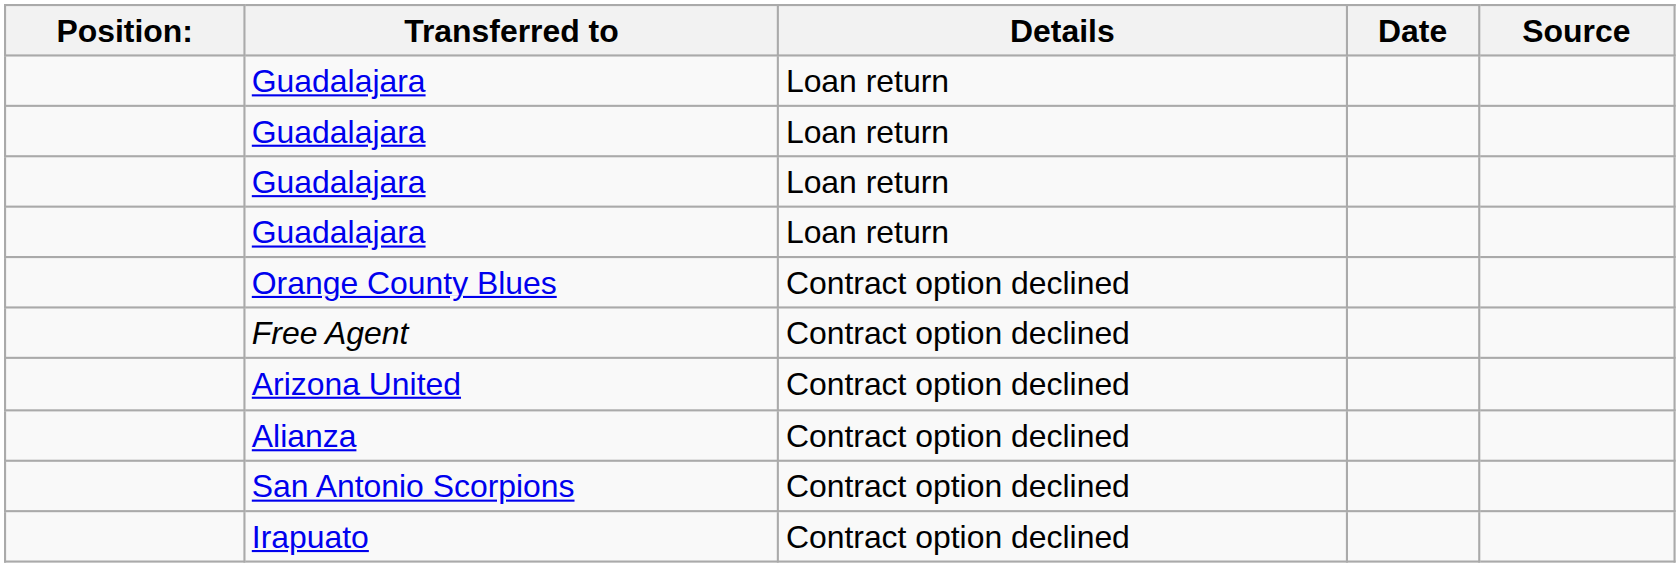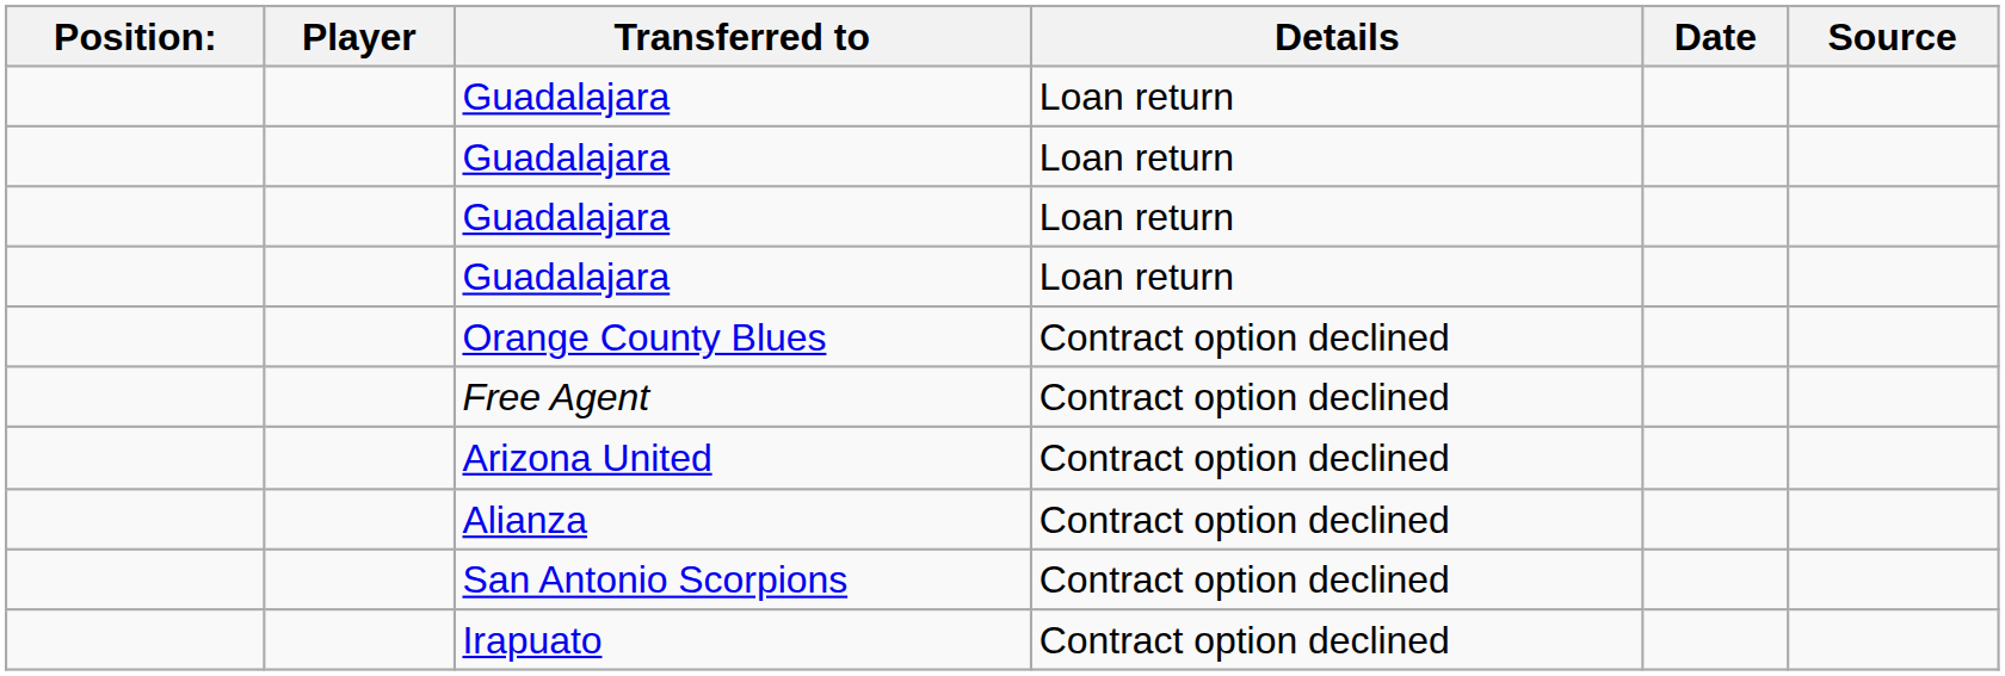+ column: Player
